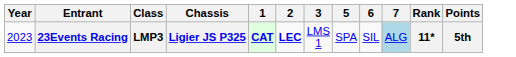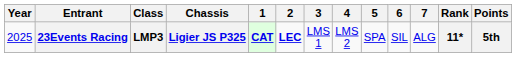+ column: 4 | LMS 2
23Events Racing | Year: 2023 -> 2025
23Events Racing | 7: lightblue background -> no background
